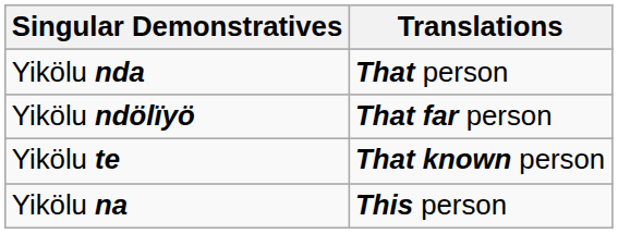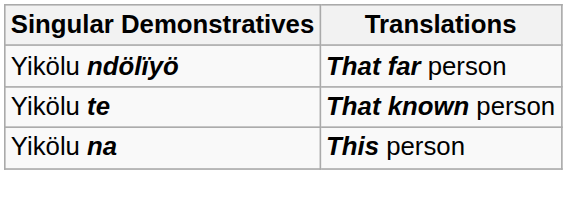- row: Yikölu nda | That person
